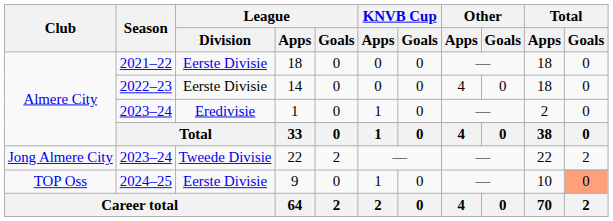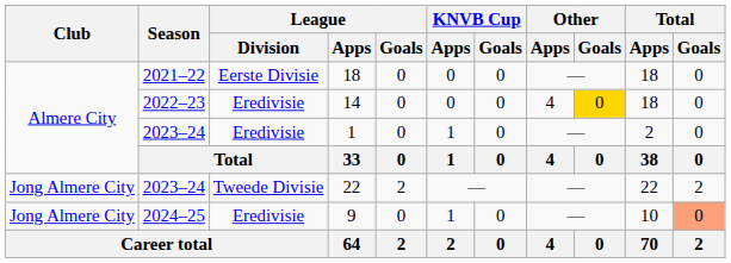14 | League / Division: Eerste Divisie -> Eredivisie
14 | Other / Goals: no background -> gold background
9 | Club: TOP Oss -> Jong Almere City
9 | League / Division: Eerste Divisie -> Eredivisie
